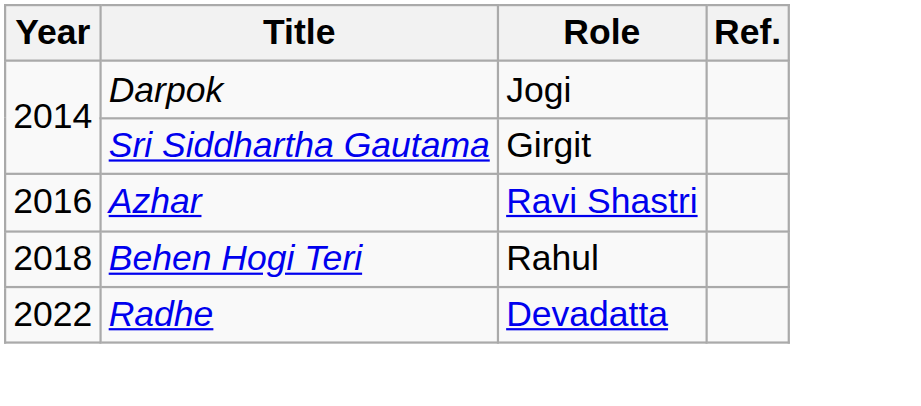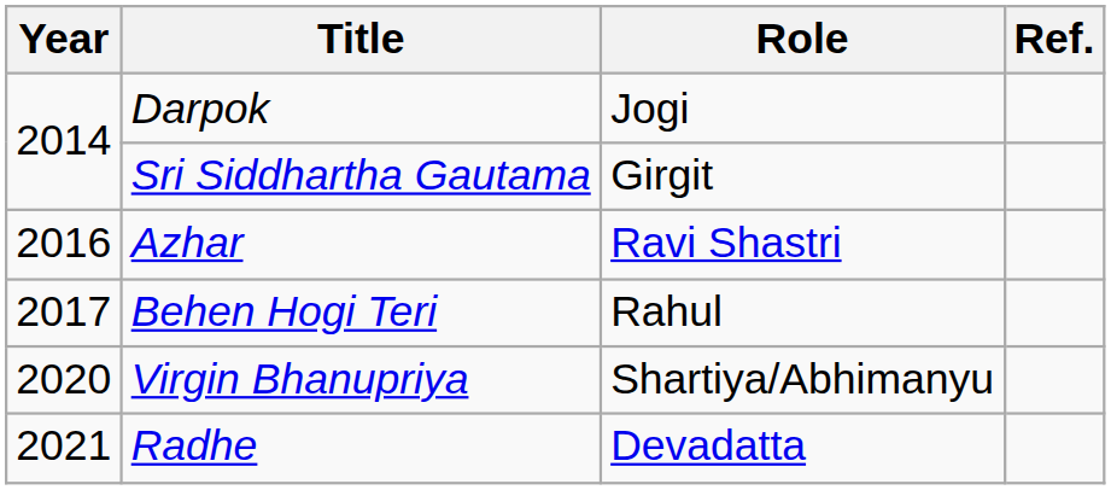Behen Hogi Teri | Year: 2018 -> 2017
+ row: 2020 | Virgin Bhanupriya | Shartiya/Abhimanyu
Radhe | Year: 2022 -> 2021
